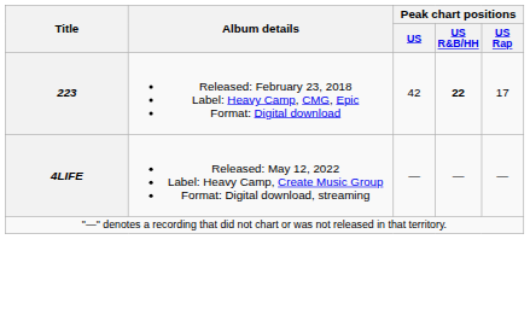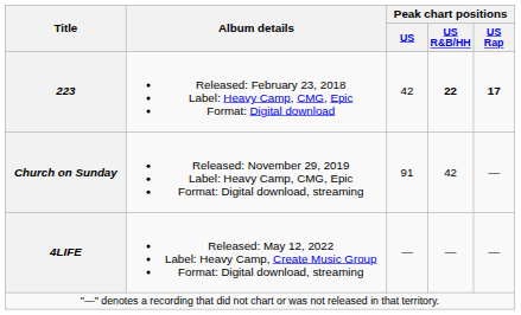223 | Peak chart positions / US Rap: normal -> bold
+ row: Church on Sunday | Released: November 29, 2019 Label: Heavy Camp, CMG, Epic Format: Digital download, streaming | 91 | 42 | —
